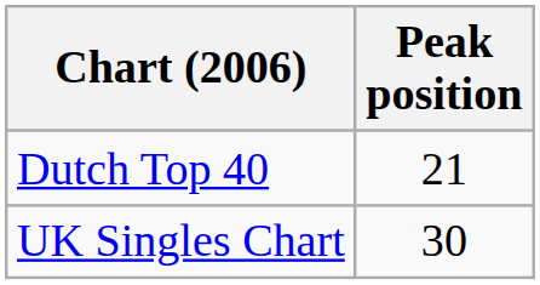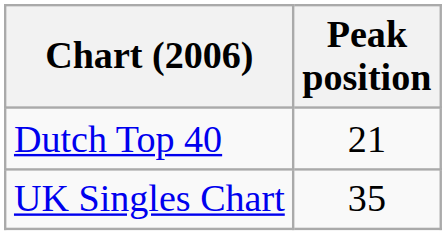UK Singles Chart | Peak position: 30 -> 35
